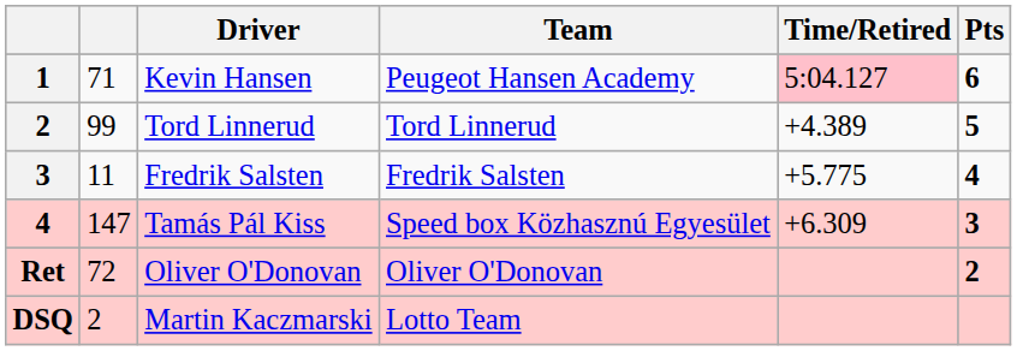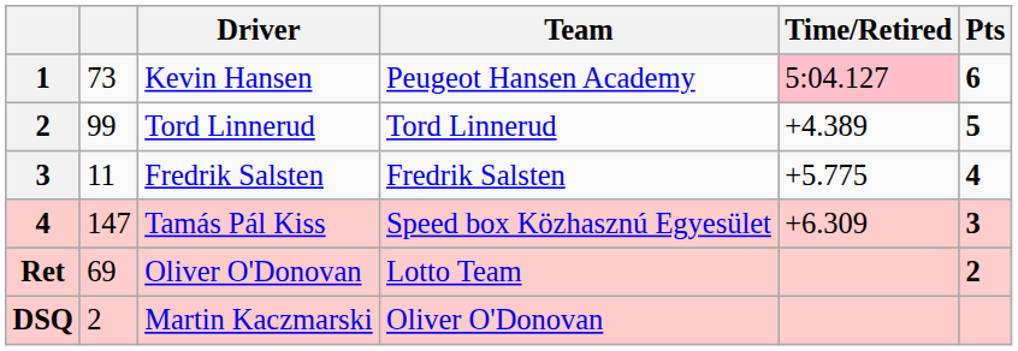1 | column 2: 71 -> 73
Ret | column 2: 72 -> 69
Ret | Team: Oliver O'Donovan -> Lotto Team
DSQ | Team: Lotto Team -> Oliver O'Donovan
